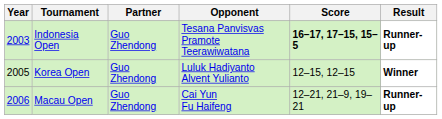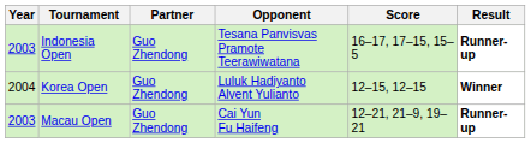Indonesia Open | Score: bold -> normal
Korea Open | Year: 2005 -> 2004
Macau Open | Year: 2006 -> 2003
